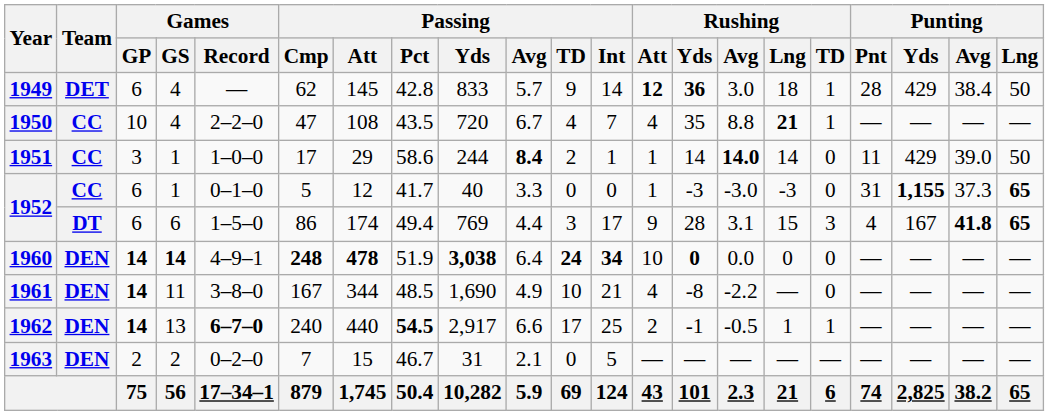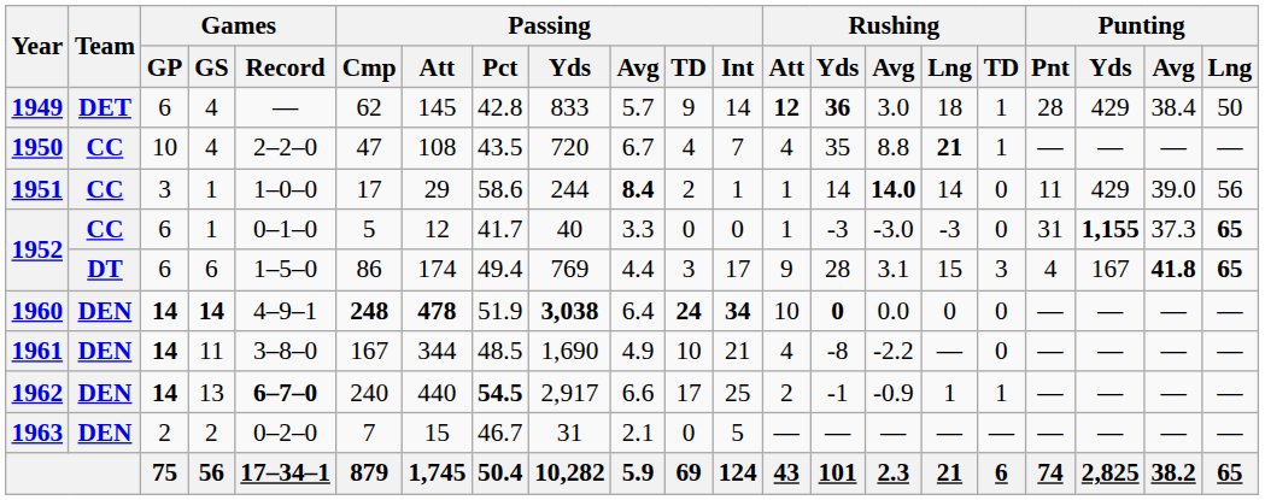1951 | Punting / Lng: 50 -> 56
1962 | Rushing / Avg: -0.5 -> -0.9
